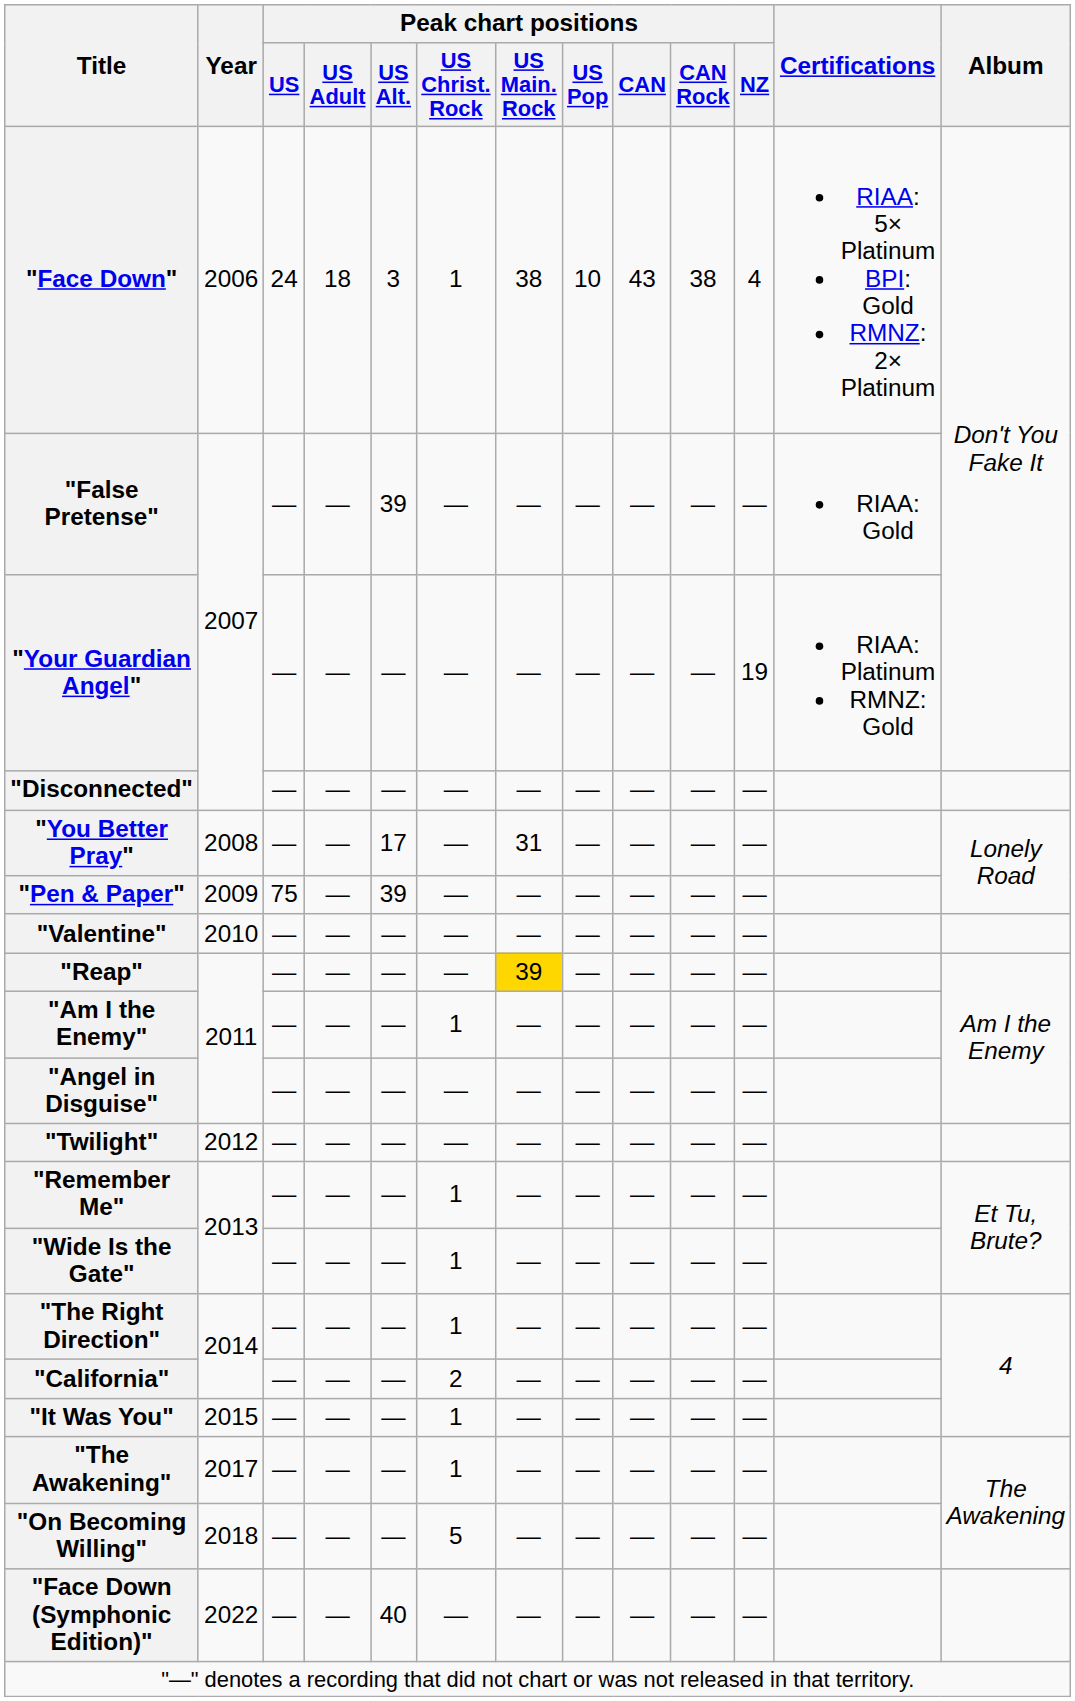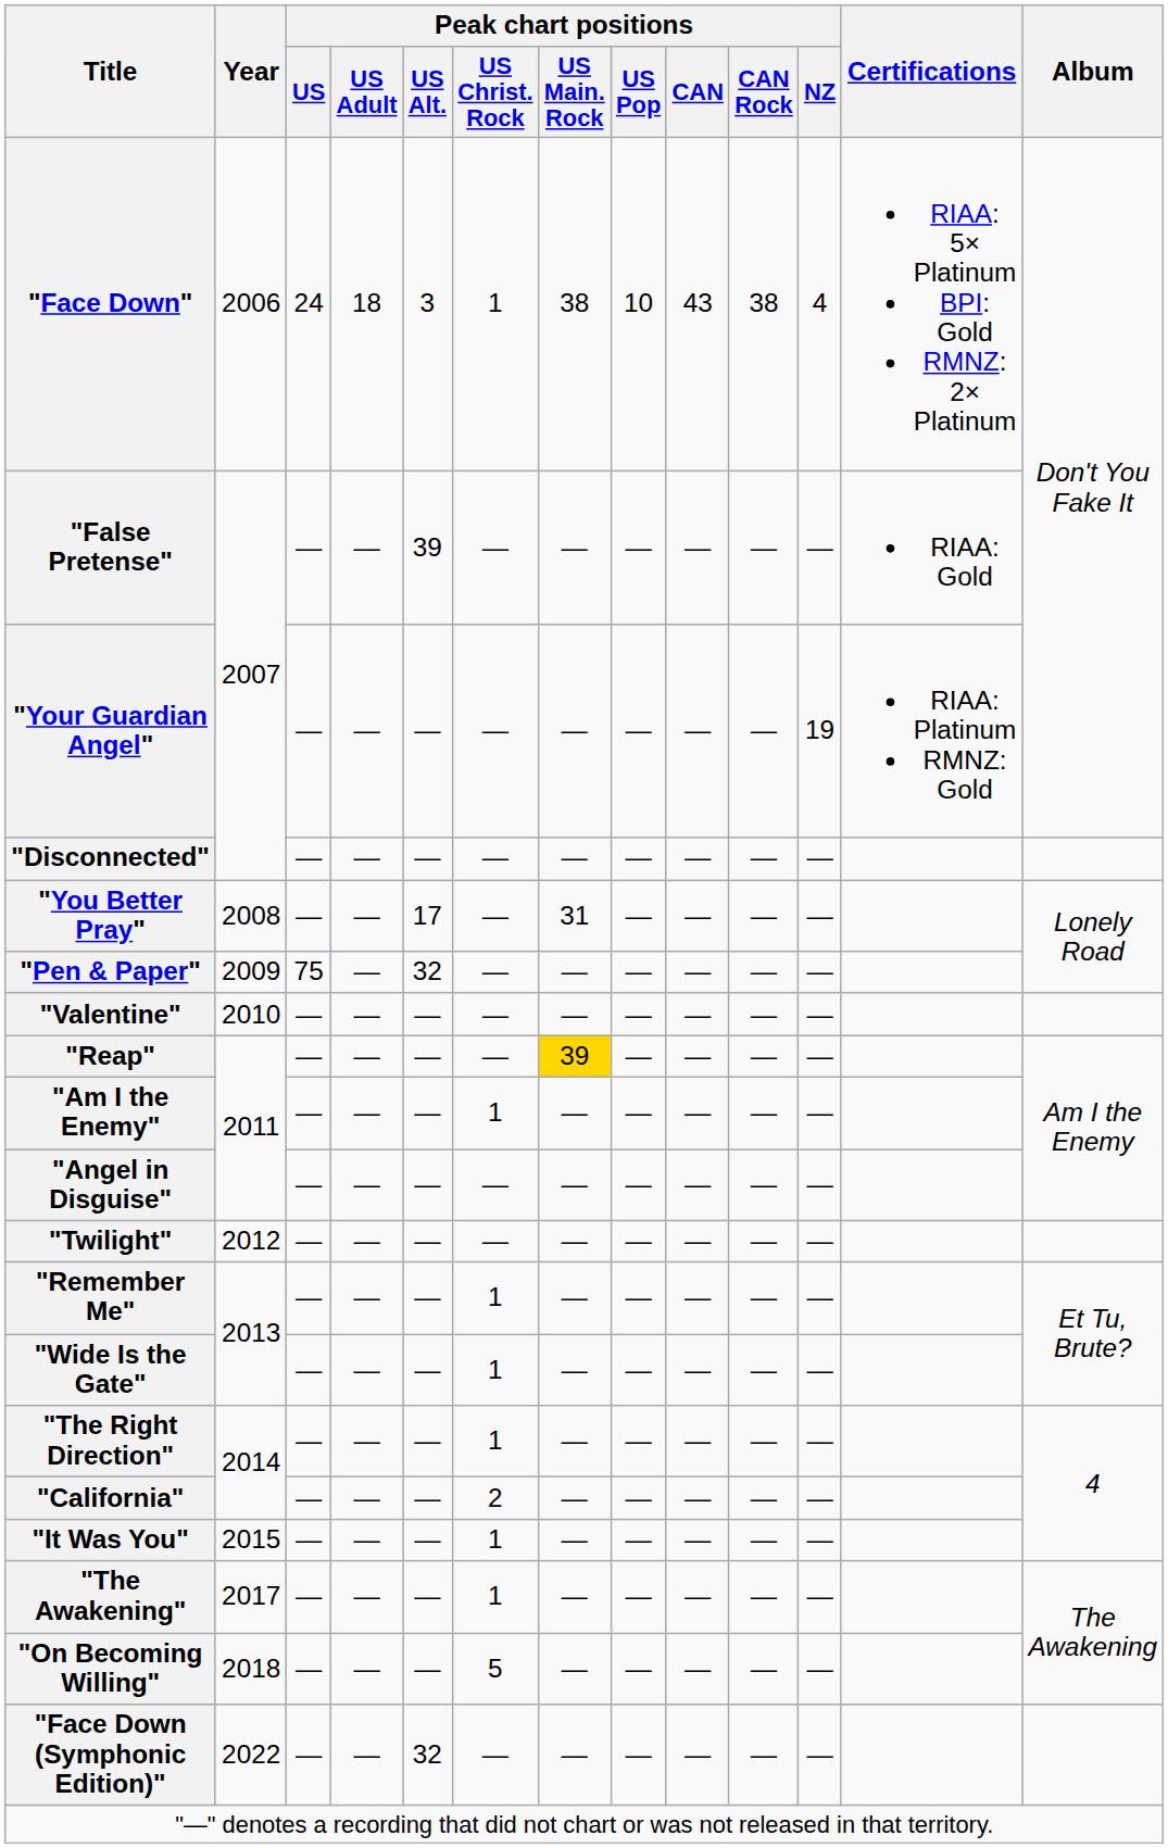"Pen & Paper" | Peak chart positions / US Alt.: 39 -> 32
"Face Down (Symphonic Edition)" | Peak chart positions / US Alt.: 40 -> 32
